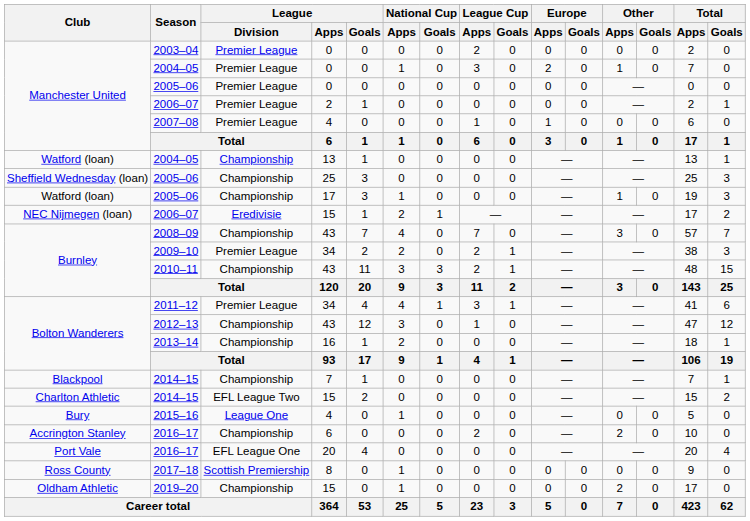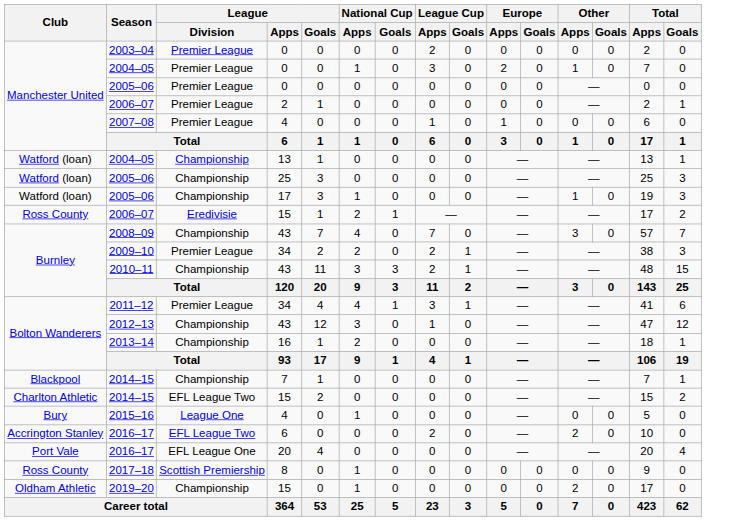2005–06 / 25 | Club: Sheffield Wednesday (loan) -> Watford (loan)
2006–07 / 15 | Club: NEC Nijmegen (loan) -> Ross County
2016–17 / 6 | League / Division: Championship -> EFL League Two
